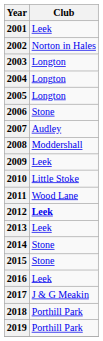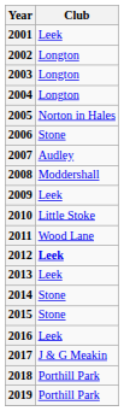2002 | Club: Norton in Hales -> Longton
2005 | Club: Longton -> Norton in Hales
